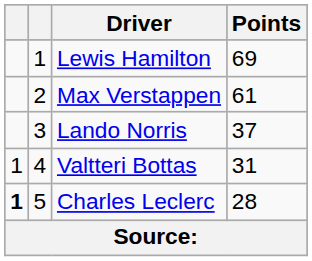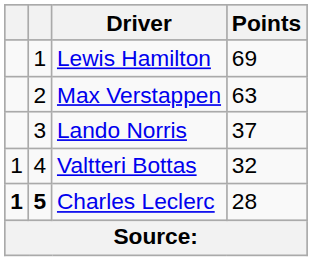Max Verstappen | Points: 61 -> 63
Valtteri Bottas | Points: 31 -> 32
Charles Leclerc | column 2: normal -> bold
